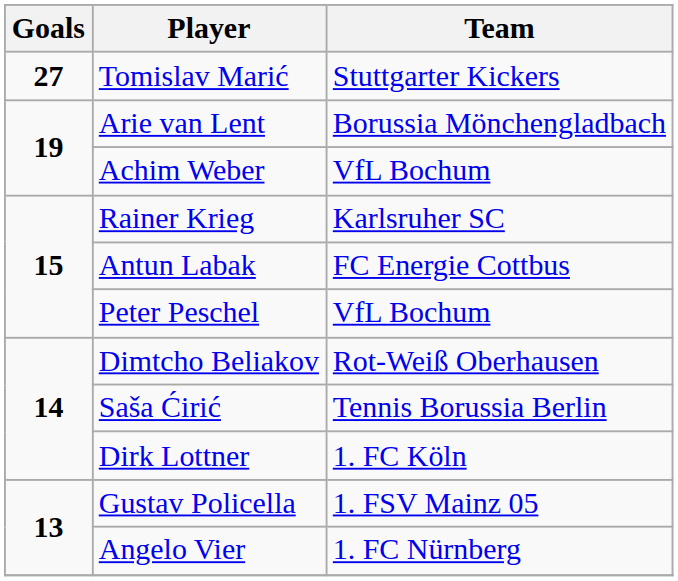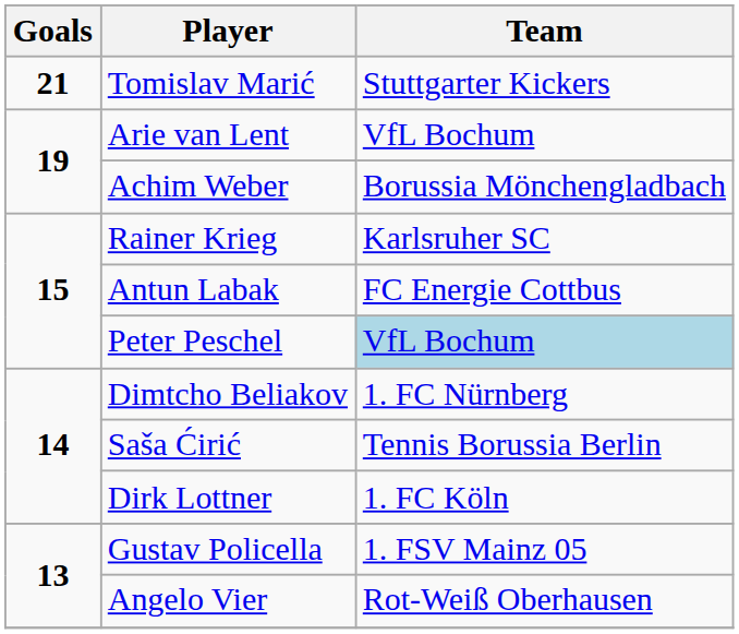Tomislav Marić | Goals: 27 -> 21
Arie van Lent | Team: Borussia Mönchengladbach -> VfL Bochum
Achim Weber | Team: VfL Bochum -> Borussia Mönchengladbach
Peter Peschel | Team: no background -> lightblue background
Dimtcho Beliakov | Team: Rot-Weiß Oberhausen -> 1. FC Nürnberg
Angelo Vier | Team: 1. FC Nürnberg -> Rot-Weiß Oberhausen
